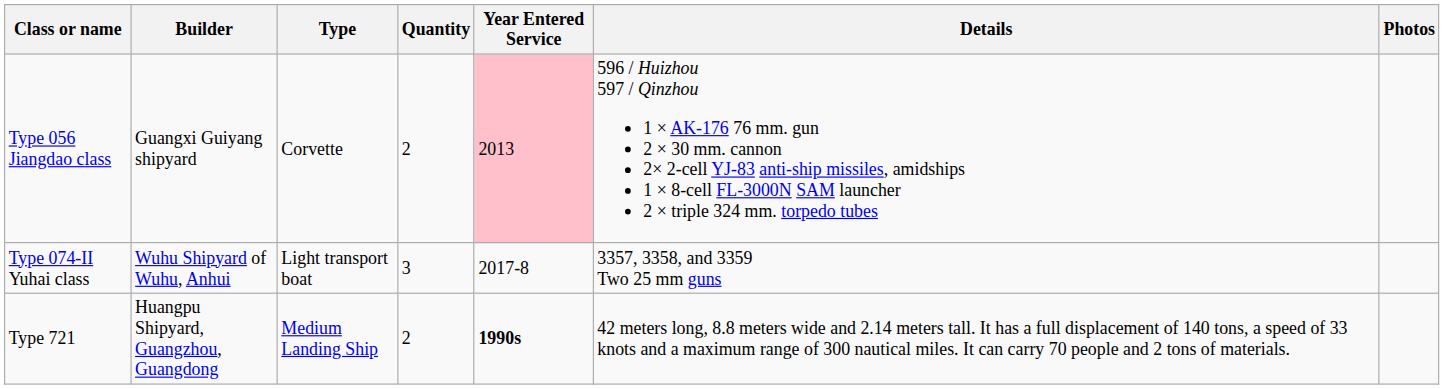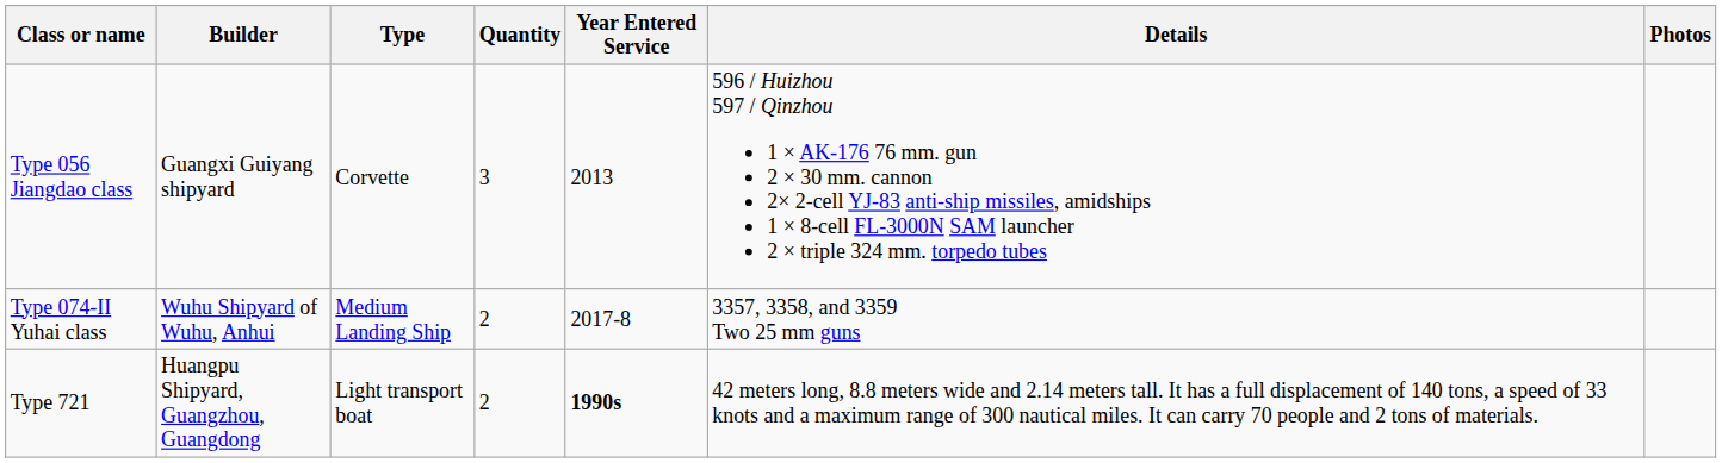Type 056 Jiangdao class | Quantity: 2 -> 3
Type 056 Jiangdao class | Year Entered Service: pink background -> no background
Type 074-II Yuhai class | Type: Light transport boat -> Medium Landing Ship
Type 074-II Yuhai class | Quantity: 3 -> 2
Type 721 | Type: Medium Landing Ship -> Light transport boat
